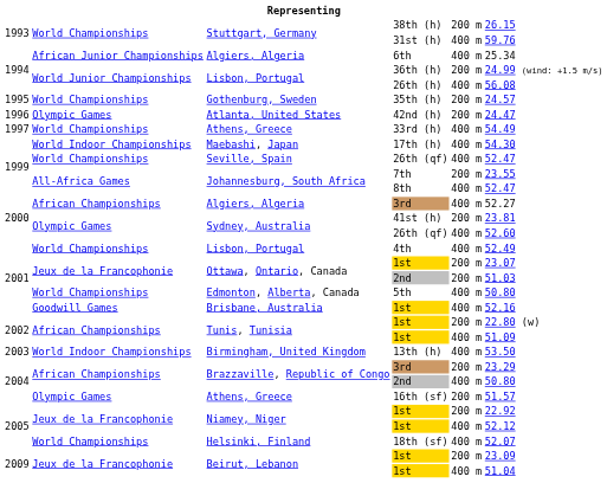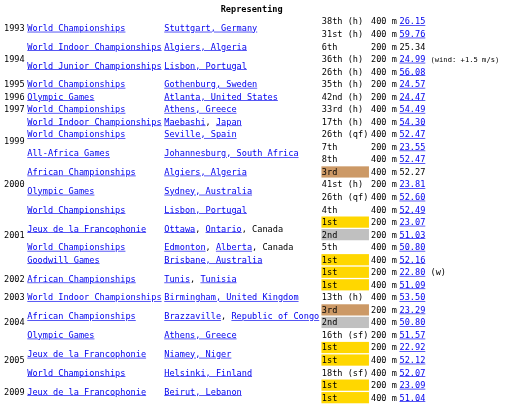38th (h) | column 5: 200 m -> 400 m
6th | column 2: African Junior Championships -> World Indoor Championships
6th | column 5: 400 m -> 200 m
